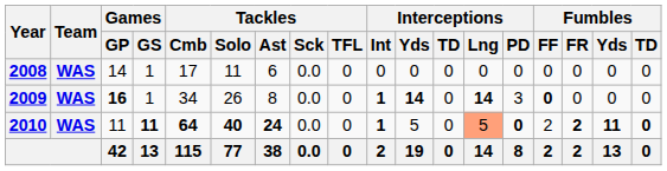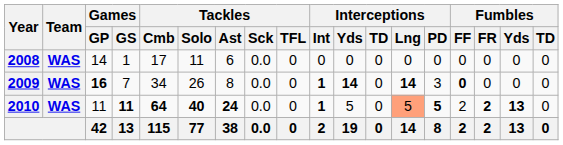2009 | Games / GS: 1 -> 7
2010 | Interceptions / PD: 0 -> 5
2010 | Fumbles / Yds: 11 -> 13
2010 | Fumbles / TD: bold -> normal
